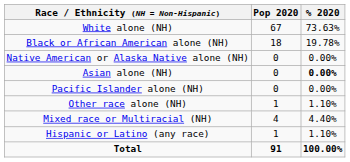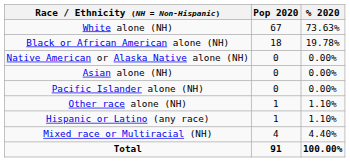Asian alone (NH) | % 2020: bold -> normal
rows swapped: Mixed race or Multiracial (NH) <-> Hispanic or Latino (any race)
